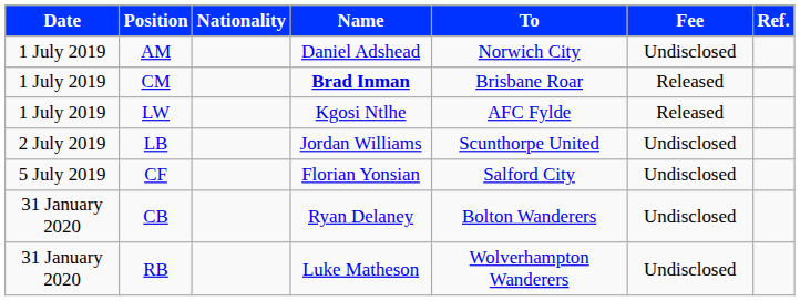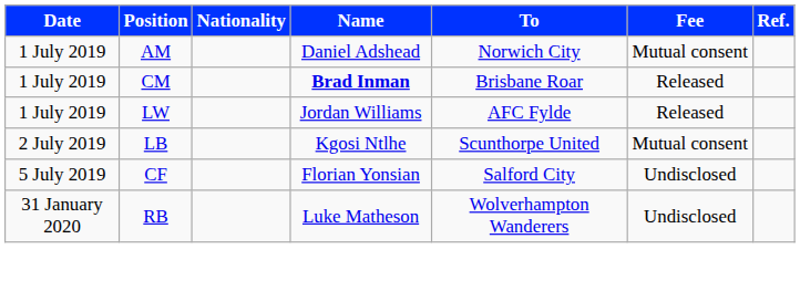AM | Fee: Undisclosed -> Mutual consent
LW | Name: Kgosi Ntlhe -> Jordan Williams
LB | Name: Jordan Williams -> Kgosi Ntlhe
LB | Fee: Undisclosed -> Mutual consent
- row: 31 January 2020 | CB | Ryan Delaney | Bolton Wanderers | Undisclosed
